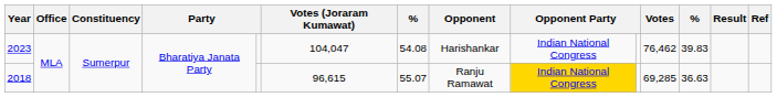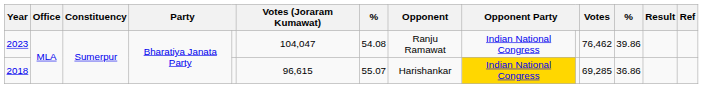2023 | Opponent: Harishankar -> Ranju Ramawat
2023 | column 12: 39.83 -> 39.86
2018 | Opponent: Ranju Ramawat -> Harishankar
2018 | column 12: 36.63 -> 36.86
